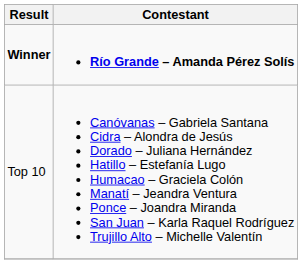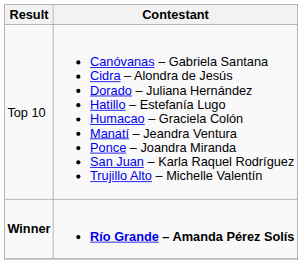rows swapped: Winner <-> Top 10
